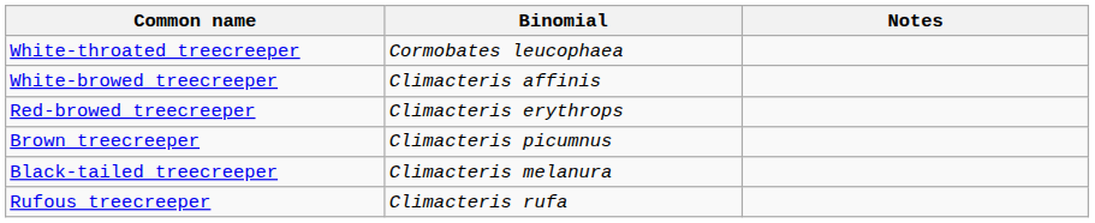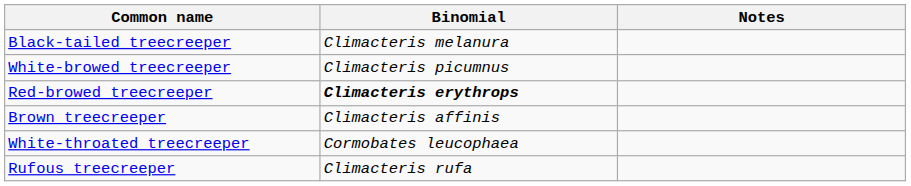rows swapped: White-throated treecreeper <-> Black-tailed treecreeper
White-browed treecreeper | Binomial: Climacteris affinis -> Climacteris picumnus
Red-browed treecreeper | Binomial: normal -> bold
Brown treecreeper | Binomial: Climacteris picumnus -> Climacteris affinis
